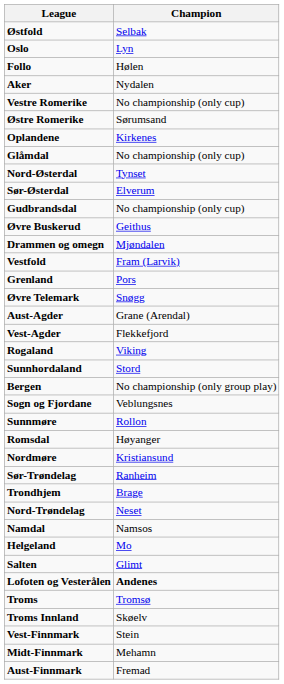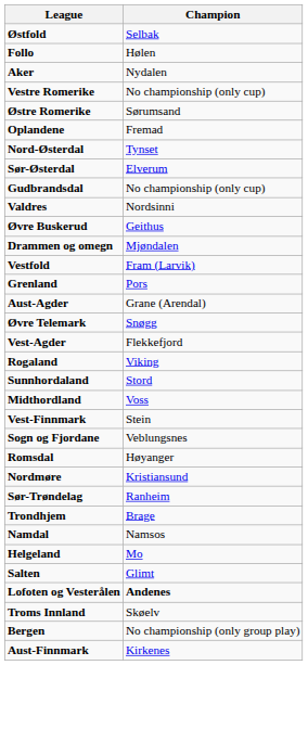- row: Oslo | Lyn
Oplandene | Champion: Kirkenes -> Fremad
- row: Glåmdal | No championship (only cup)
+ row: Valdres | Nordsinni
rows swapped: Øvre Telemark <-> Aust-Agder
+ row: Midthordland | Voss
rows swapped: Bergen <-> Vest-Finnmark
- row: Sunnmøre | Rollon
- row: Nord-Trøndelag | Neset
- row: Troms | Tromsø
- row: Midt-Finnmark | Mehamn
Aust-Finnmark | Champion: Fremad -> Kirkenes
